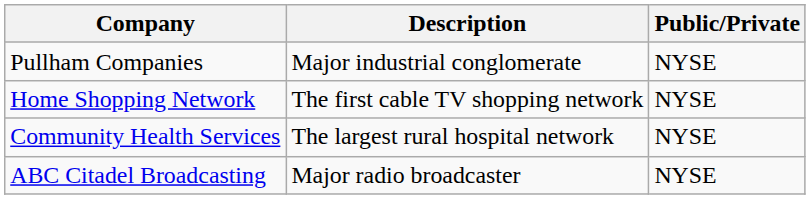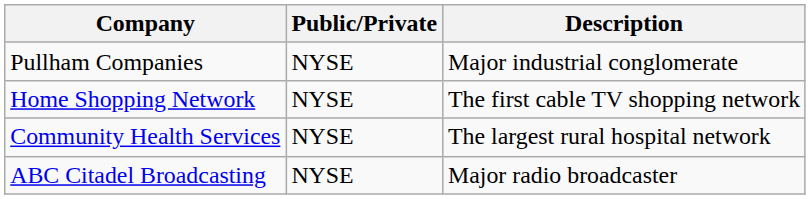columns swapped: Description <-> Public/Private
